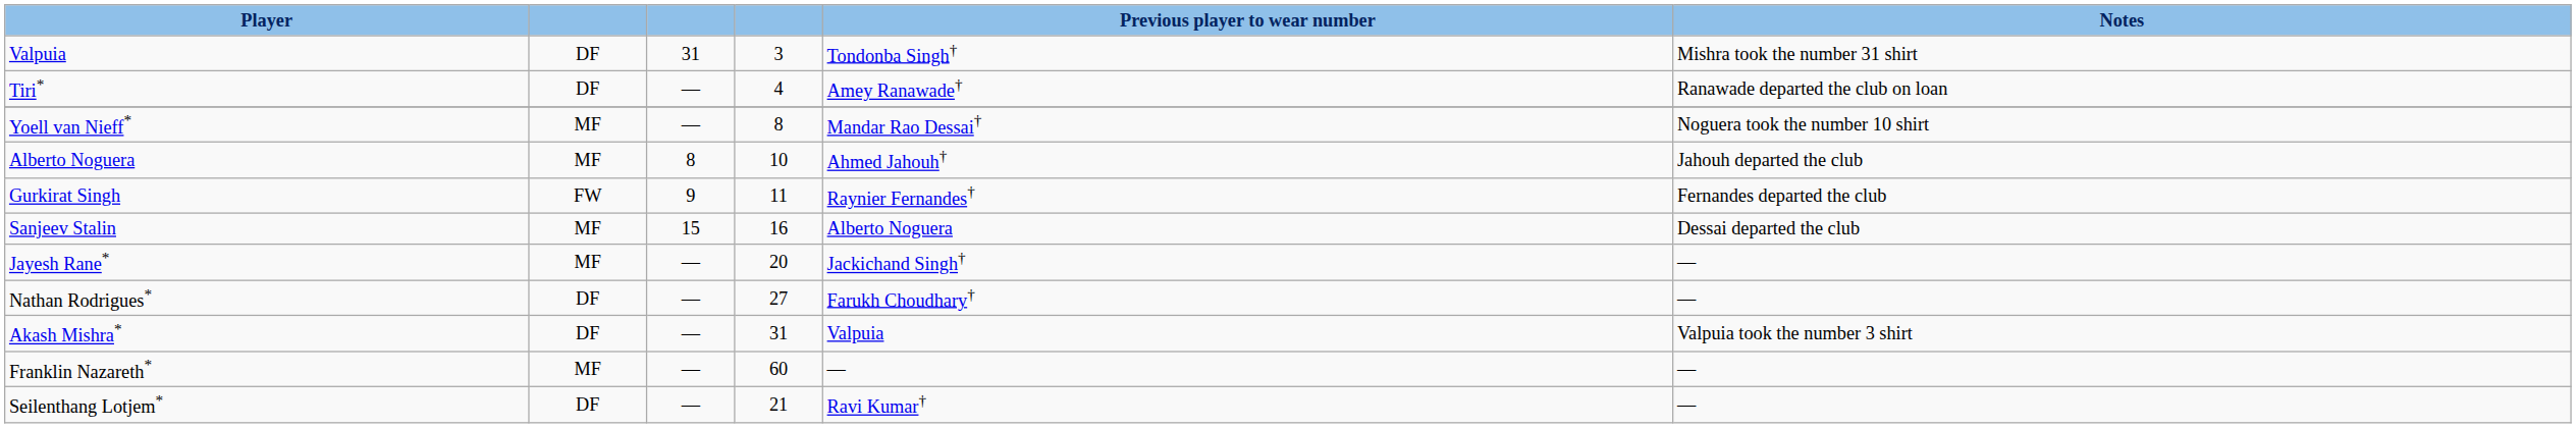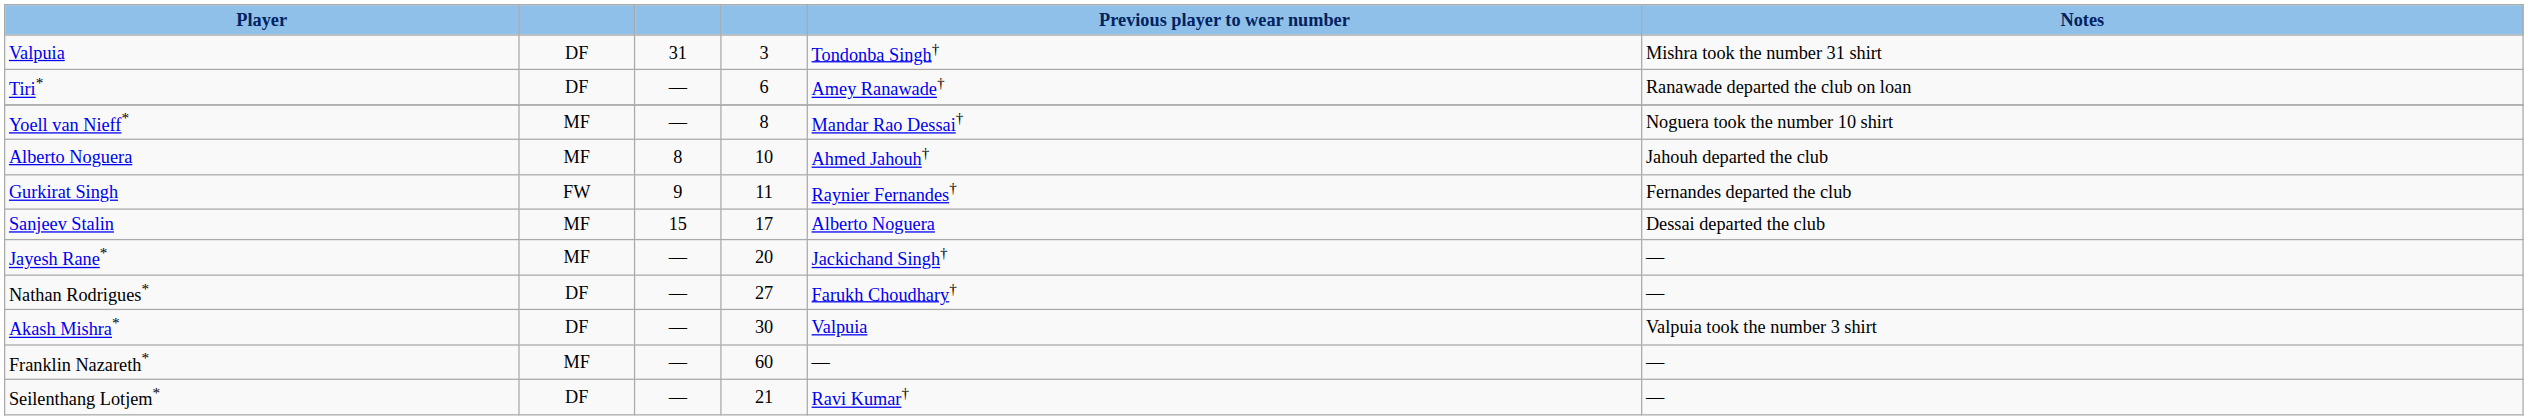Tiri* | column 4: 4 -> 6
Sanjeev Stalin | column 4: 16 -> 17
Akash Mishra* | column 4: 31 -> 30
